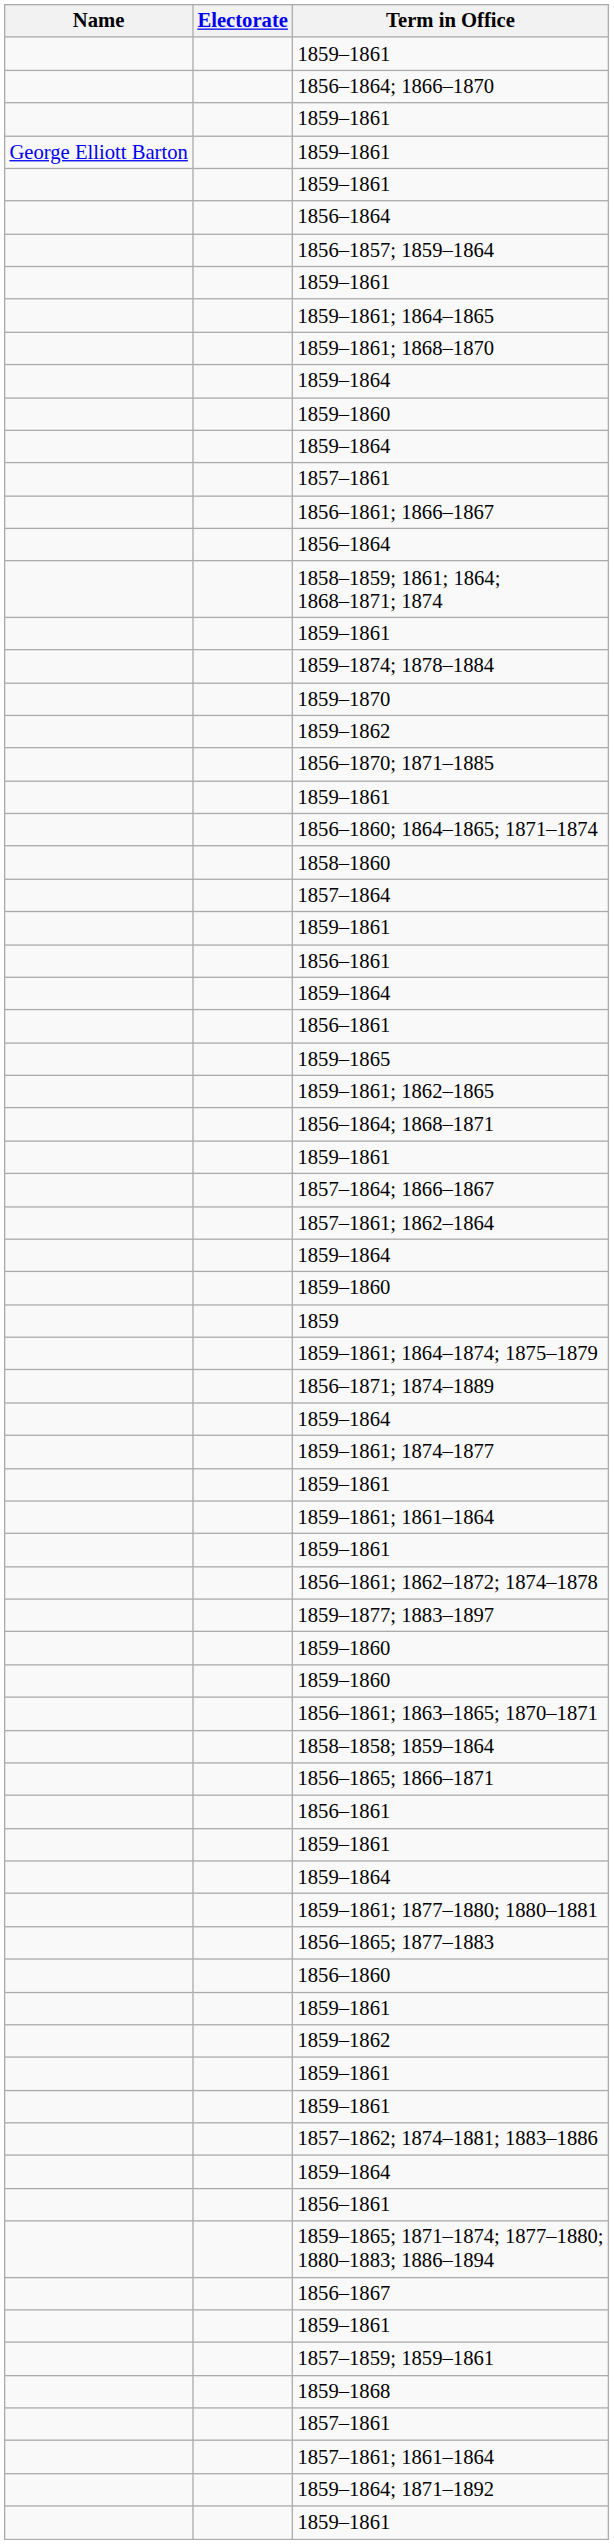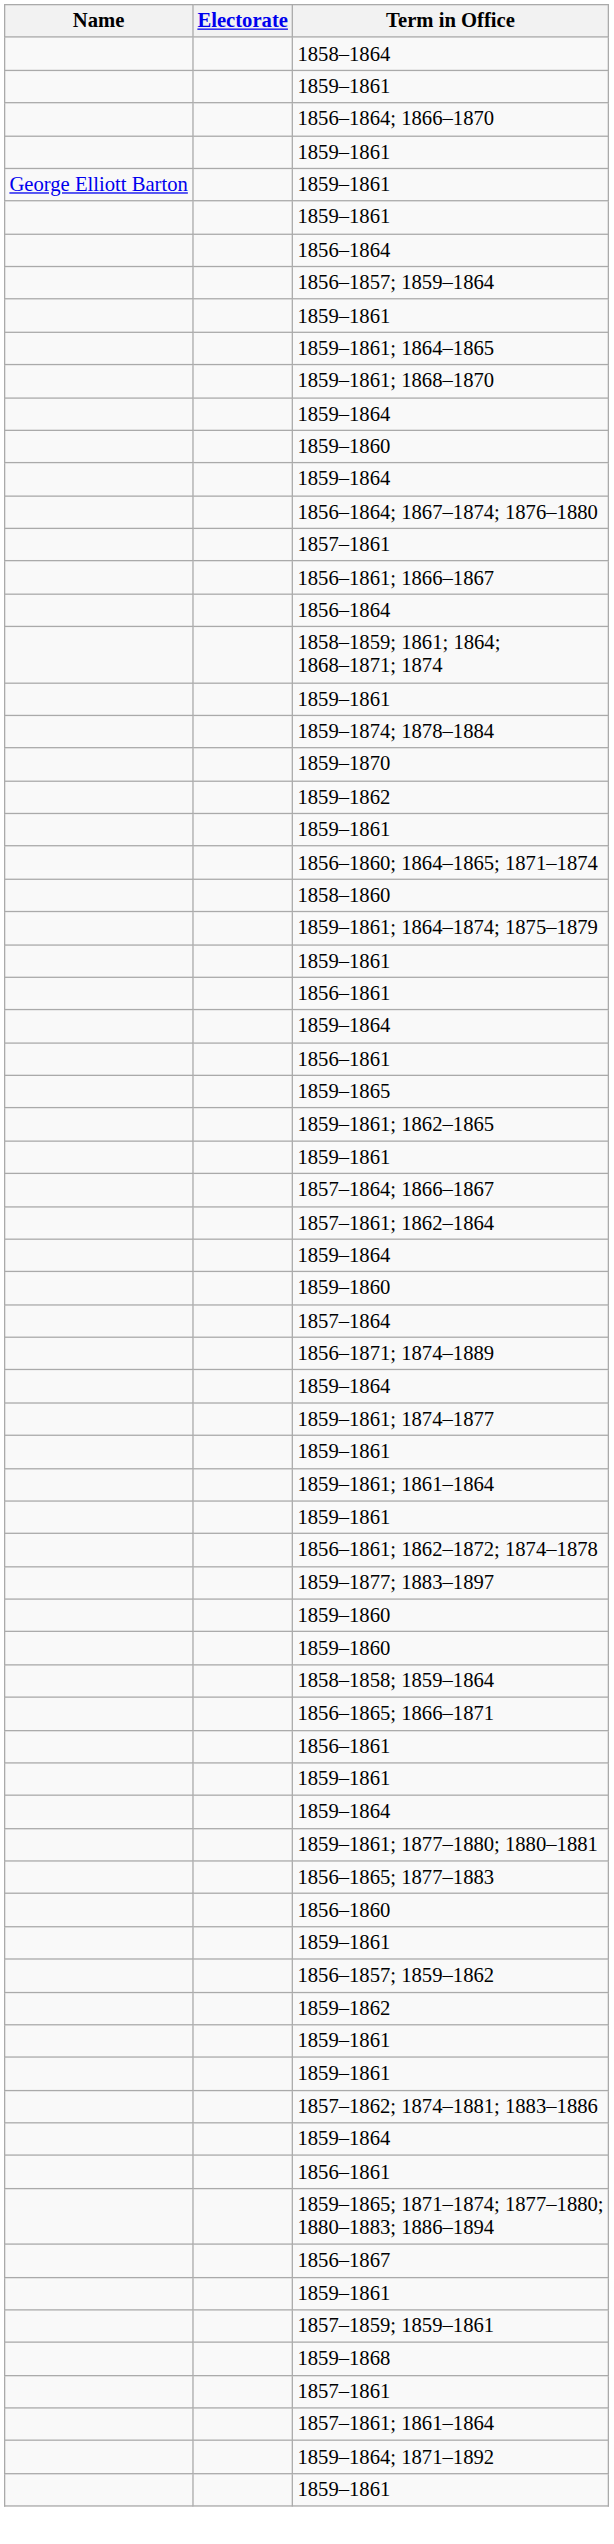+ row: 1858–1864
+ row: 1856–1864; 1867–1874; 1876–1880
- row: 1856–1870; 1871–1885
rows swapped: 1857–1864 <-> 1859–1861; 1864–1874; 1875–1879
- row: 1856–1864; 1868–1871
- row: 1859
- row: 1856–1861; 1863–1865; 1870–1871
+ row: 1856–1857; 1859–1862
